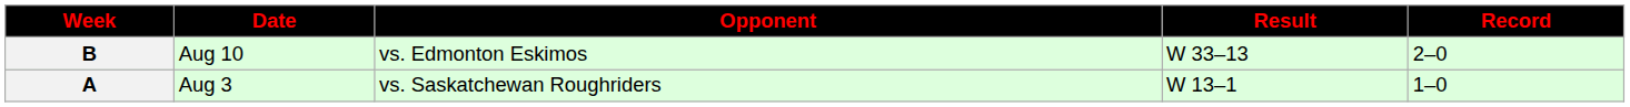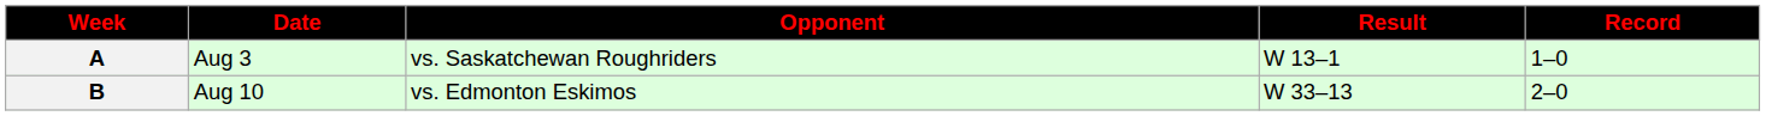rows swapped: A <-> B
